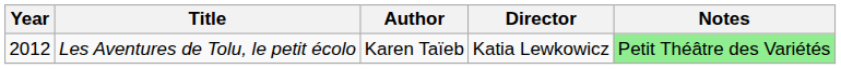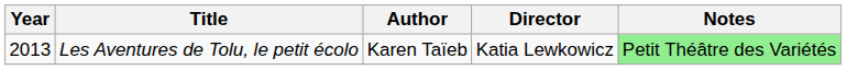Les Aventures de Tolu, le petit écolo | Year: 2012 -> 2013
